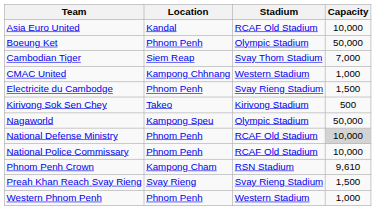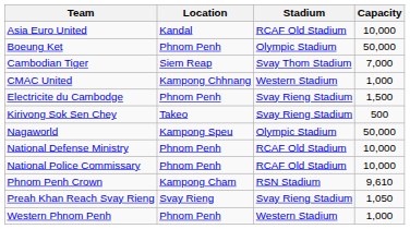Kirivong Sok Sen Chey | Stadium: Kirivong Stadium -> Svay Rieng Stadium
National Defense Ministry | Capacity: lightgrey background -> no background
Preah Khan Reach Svay Rieng | Capacity: 1,500 -> 1,050
